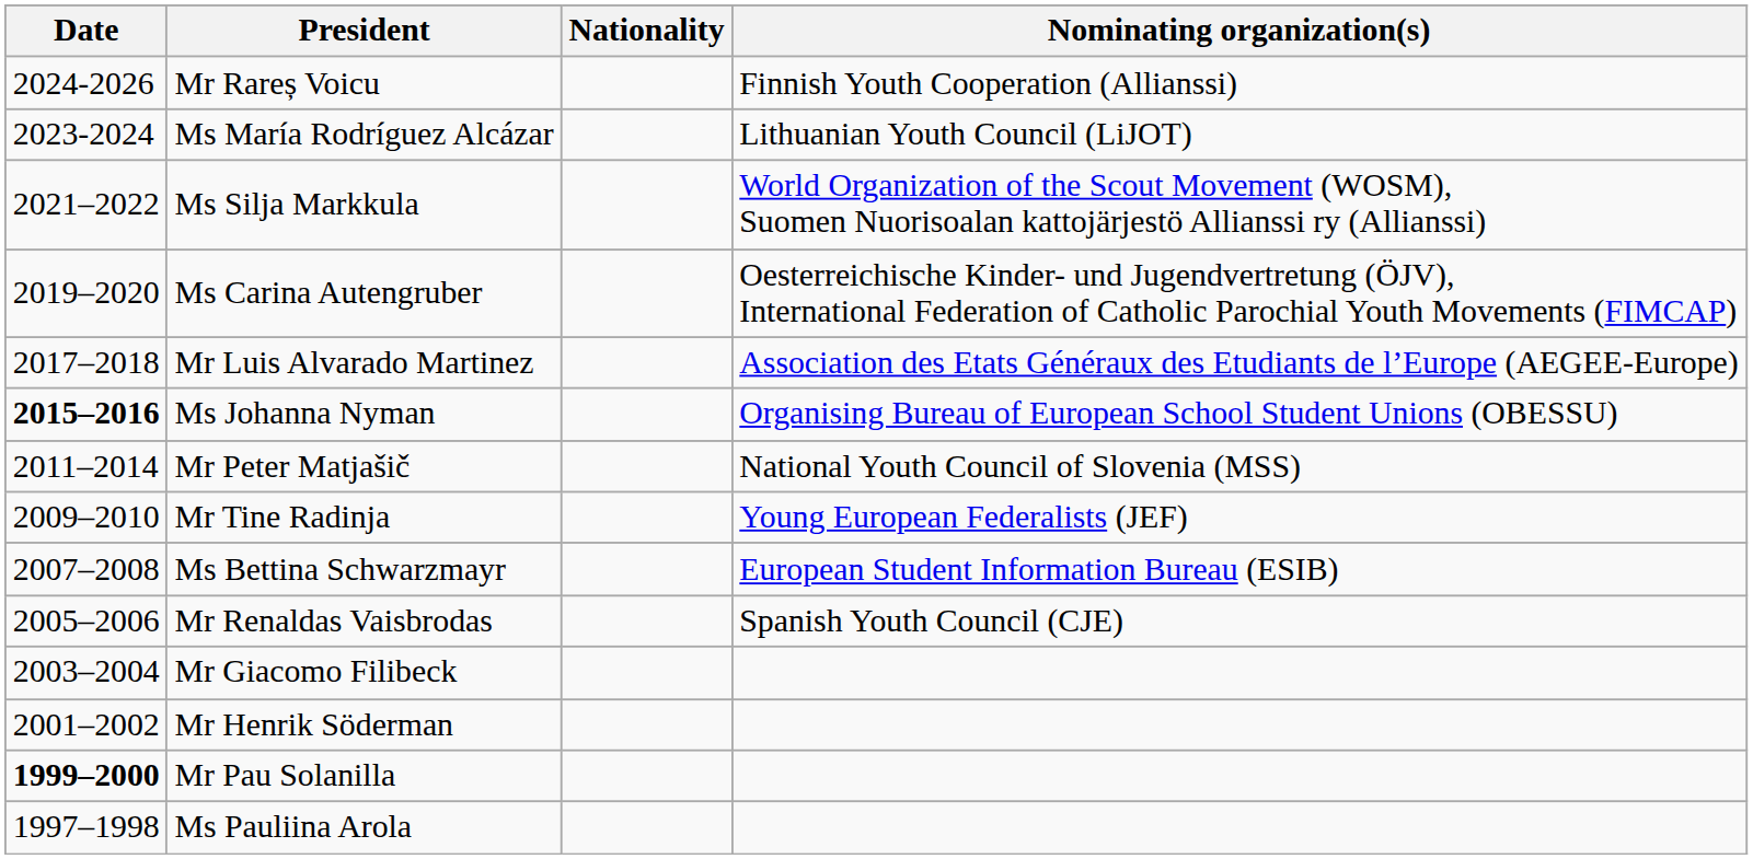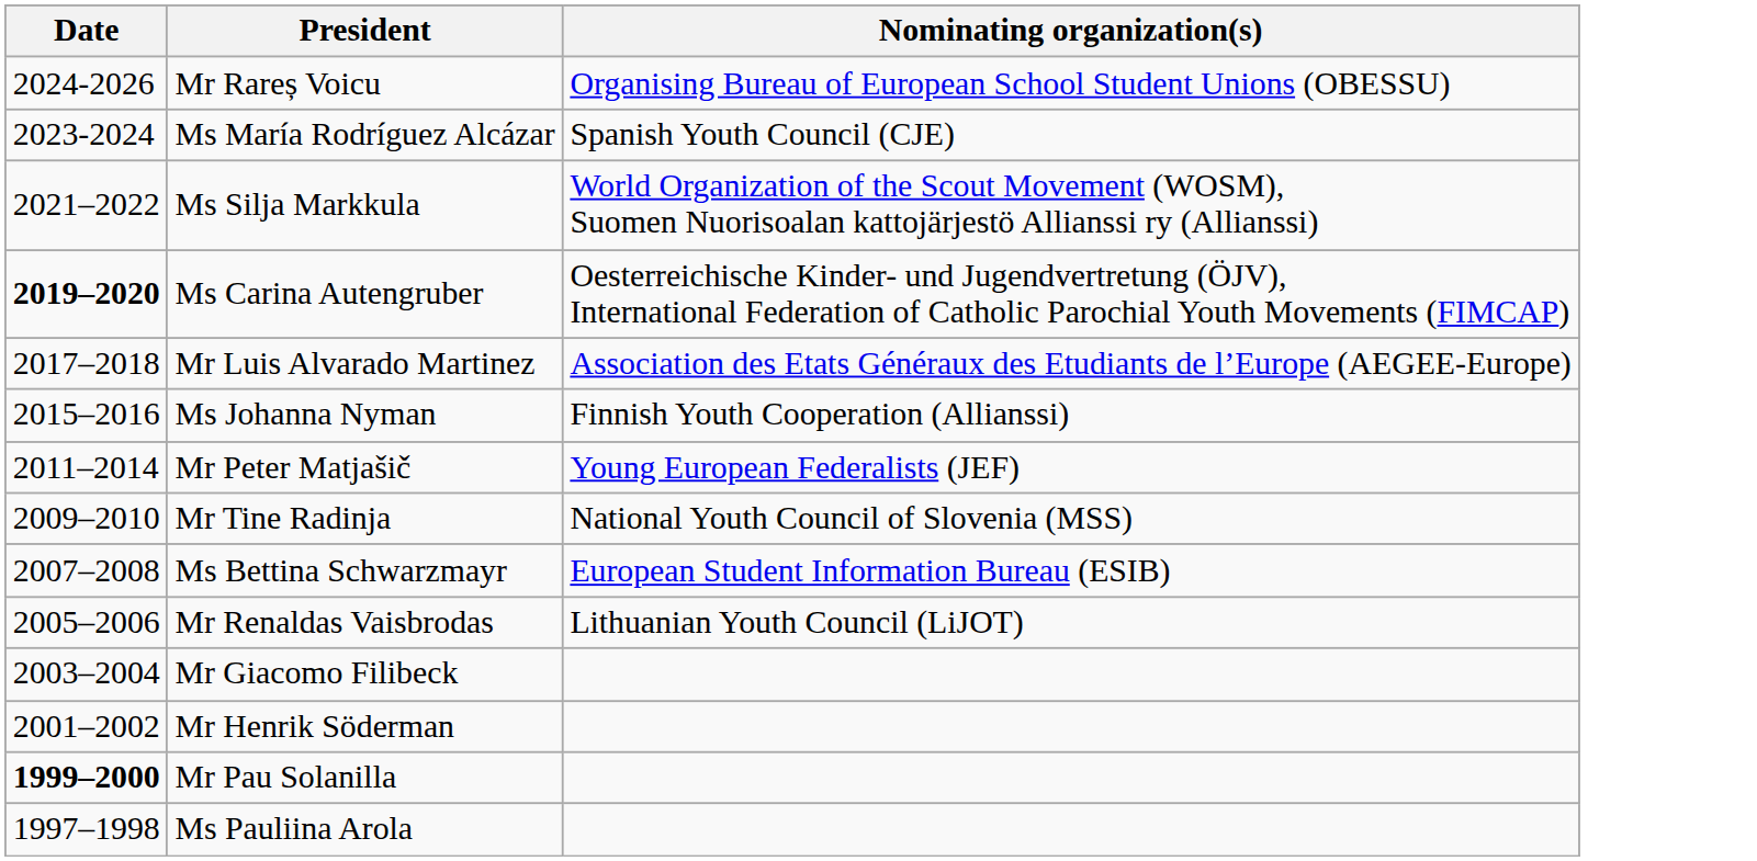- column: Nationality
Mr Rareș Voicu | Nominating organization(s): Finnish Youth Cooperation (Allianssi) -> Organising Bureau of European School Student Unions (OBESSU)
Ms María Rodríguez Alcázar | Nominating organization(s): Lithuanian Youth Council (LiJOT) -> Spanish Youth Council (CJE)
Ms Carina Autengruber | Date: normal -> bold
Ms Johanna Nyman | Date: bold -> normal
Ms Johanna Nyman | Nominating organization(s): Organising Bureau of European School Student Unions (OBESSU) -> Finnish Youth Cooperation (Allianssi)
Mr Peter Matjašič | Nominating organization(s): National Youth Council of Slovenia (MSS) -> Young European Federalists (JEF)
Mr Tine Radinja | Nominating organization(s): Young European Federalists (JEF) -> National Youth Council of Slovenia (MSS)
Mr Renaldas Vaisbrodas | Nominating organization(s): Spanish Youth Council (CJE) -> Lithuanian Youth Council (LiJOT)
